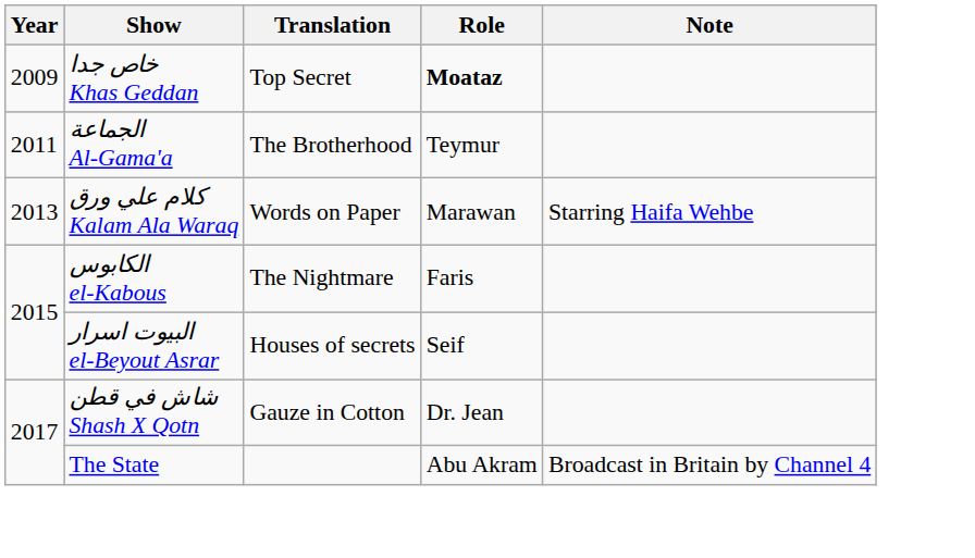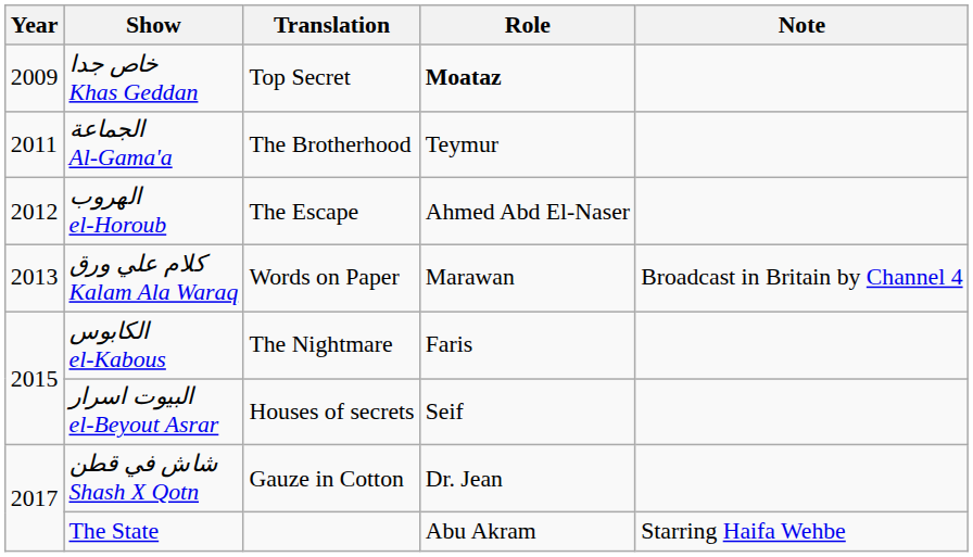+ row: 2012 | الهروب el-Horoub | The Escape | Ahmed Abd El-Naser
كلام علي ورق Kalam Ala Waraq | Note: Starring Haifa Wehbe -> Broadcast in Britain by Channel 4
The State | Note: Broadcast in Britain by Channel 4 -> Starring Haifa Wehbe
